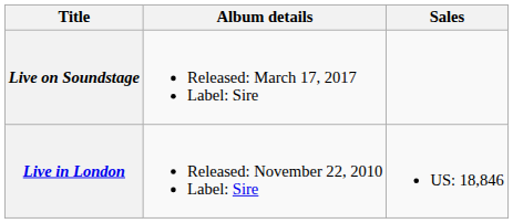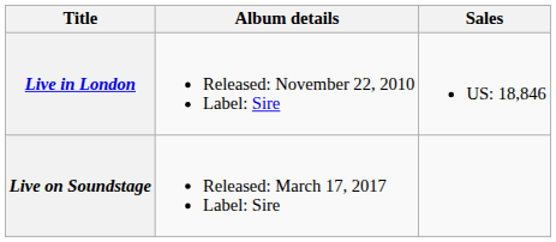rows swapped: Live in London <-> Live on Soundstage
